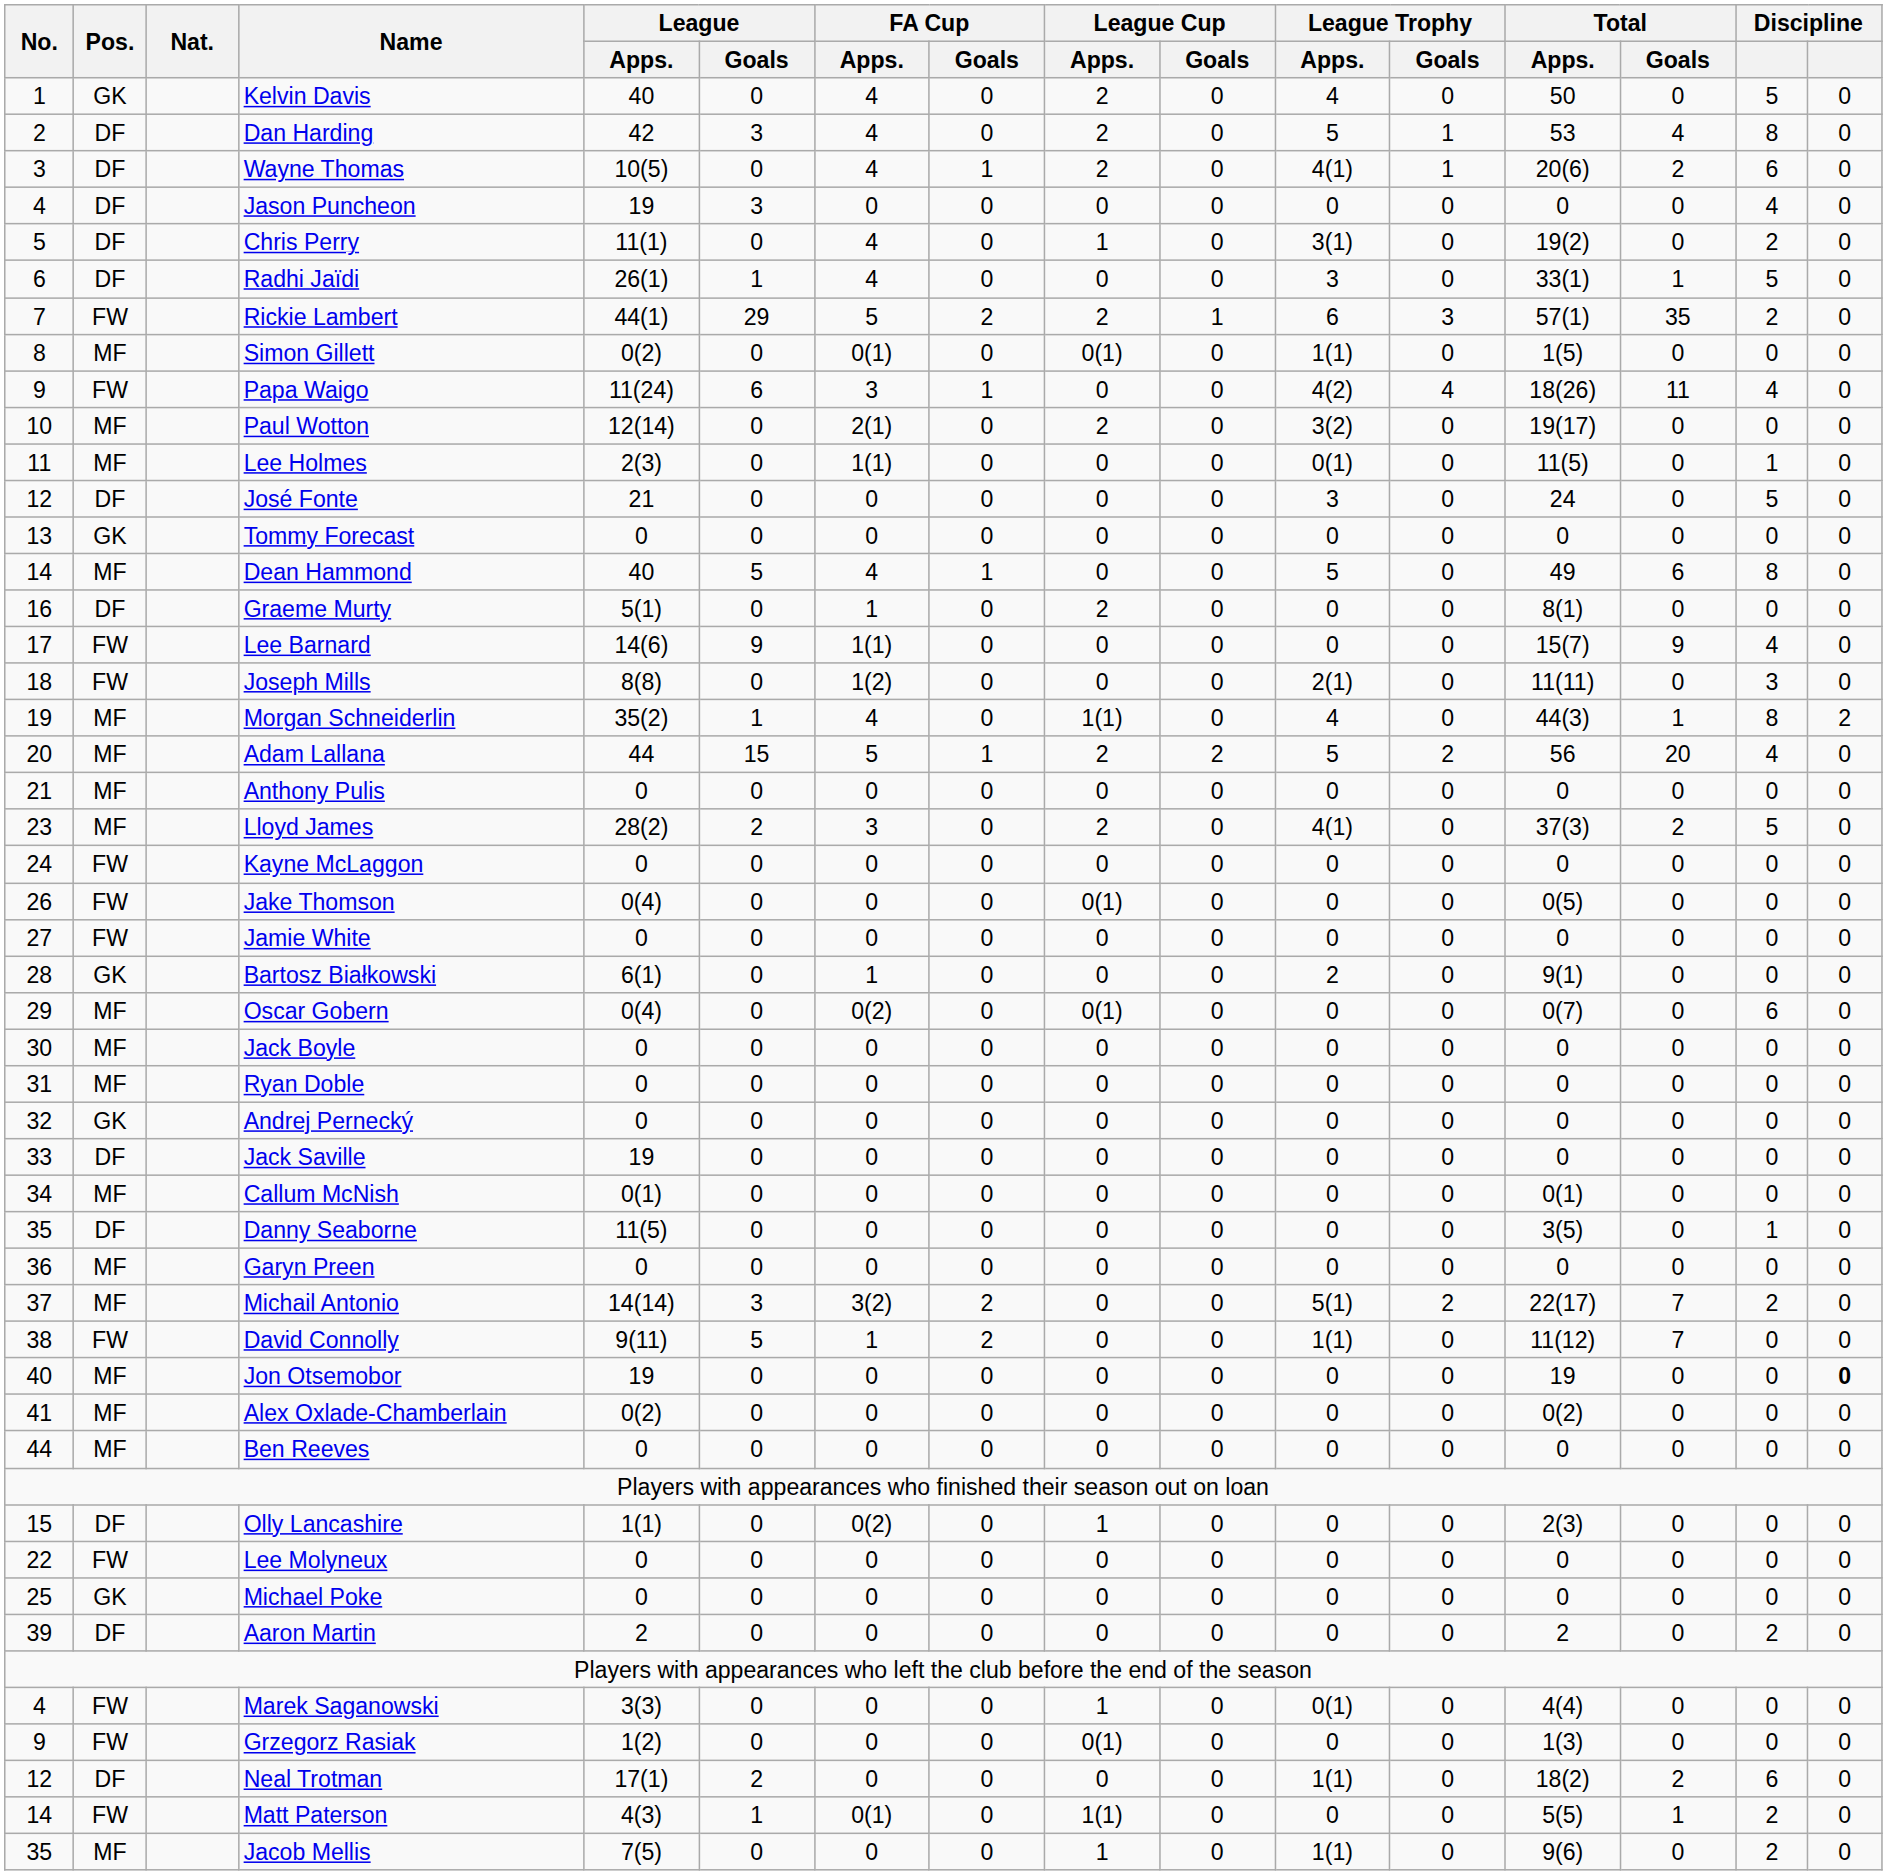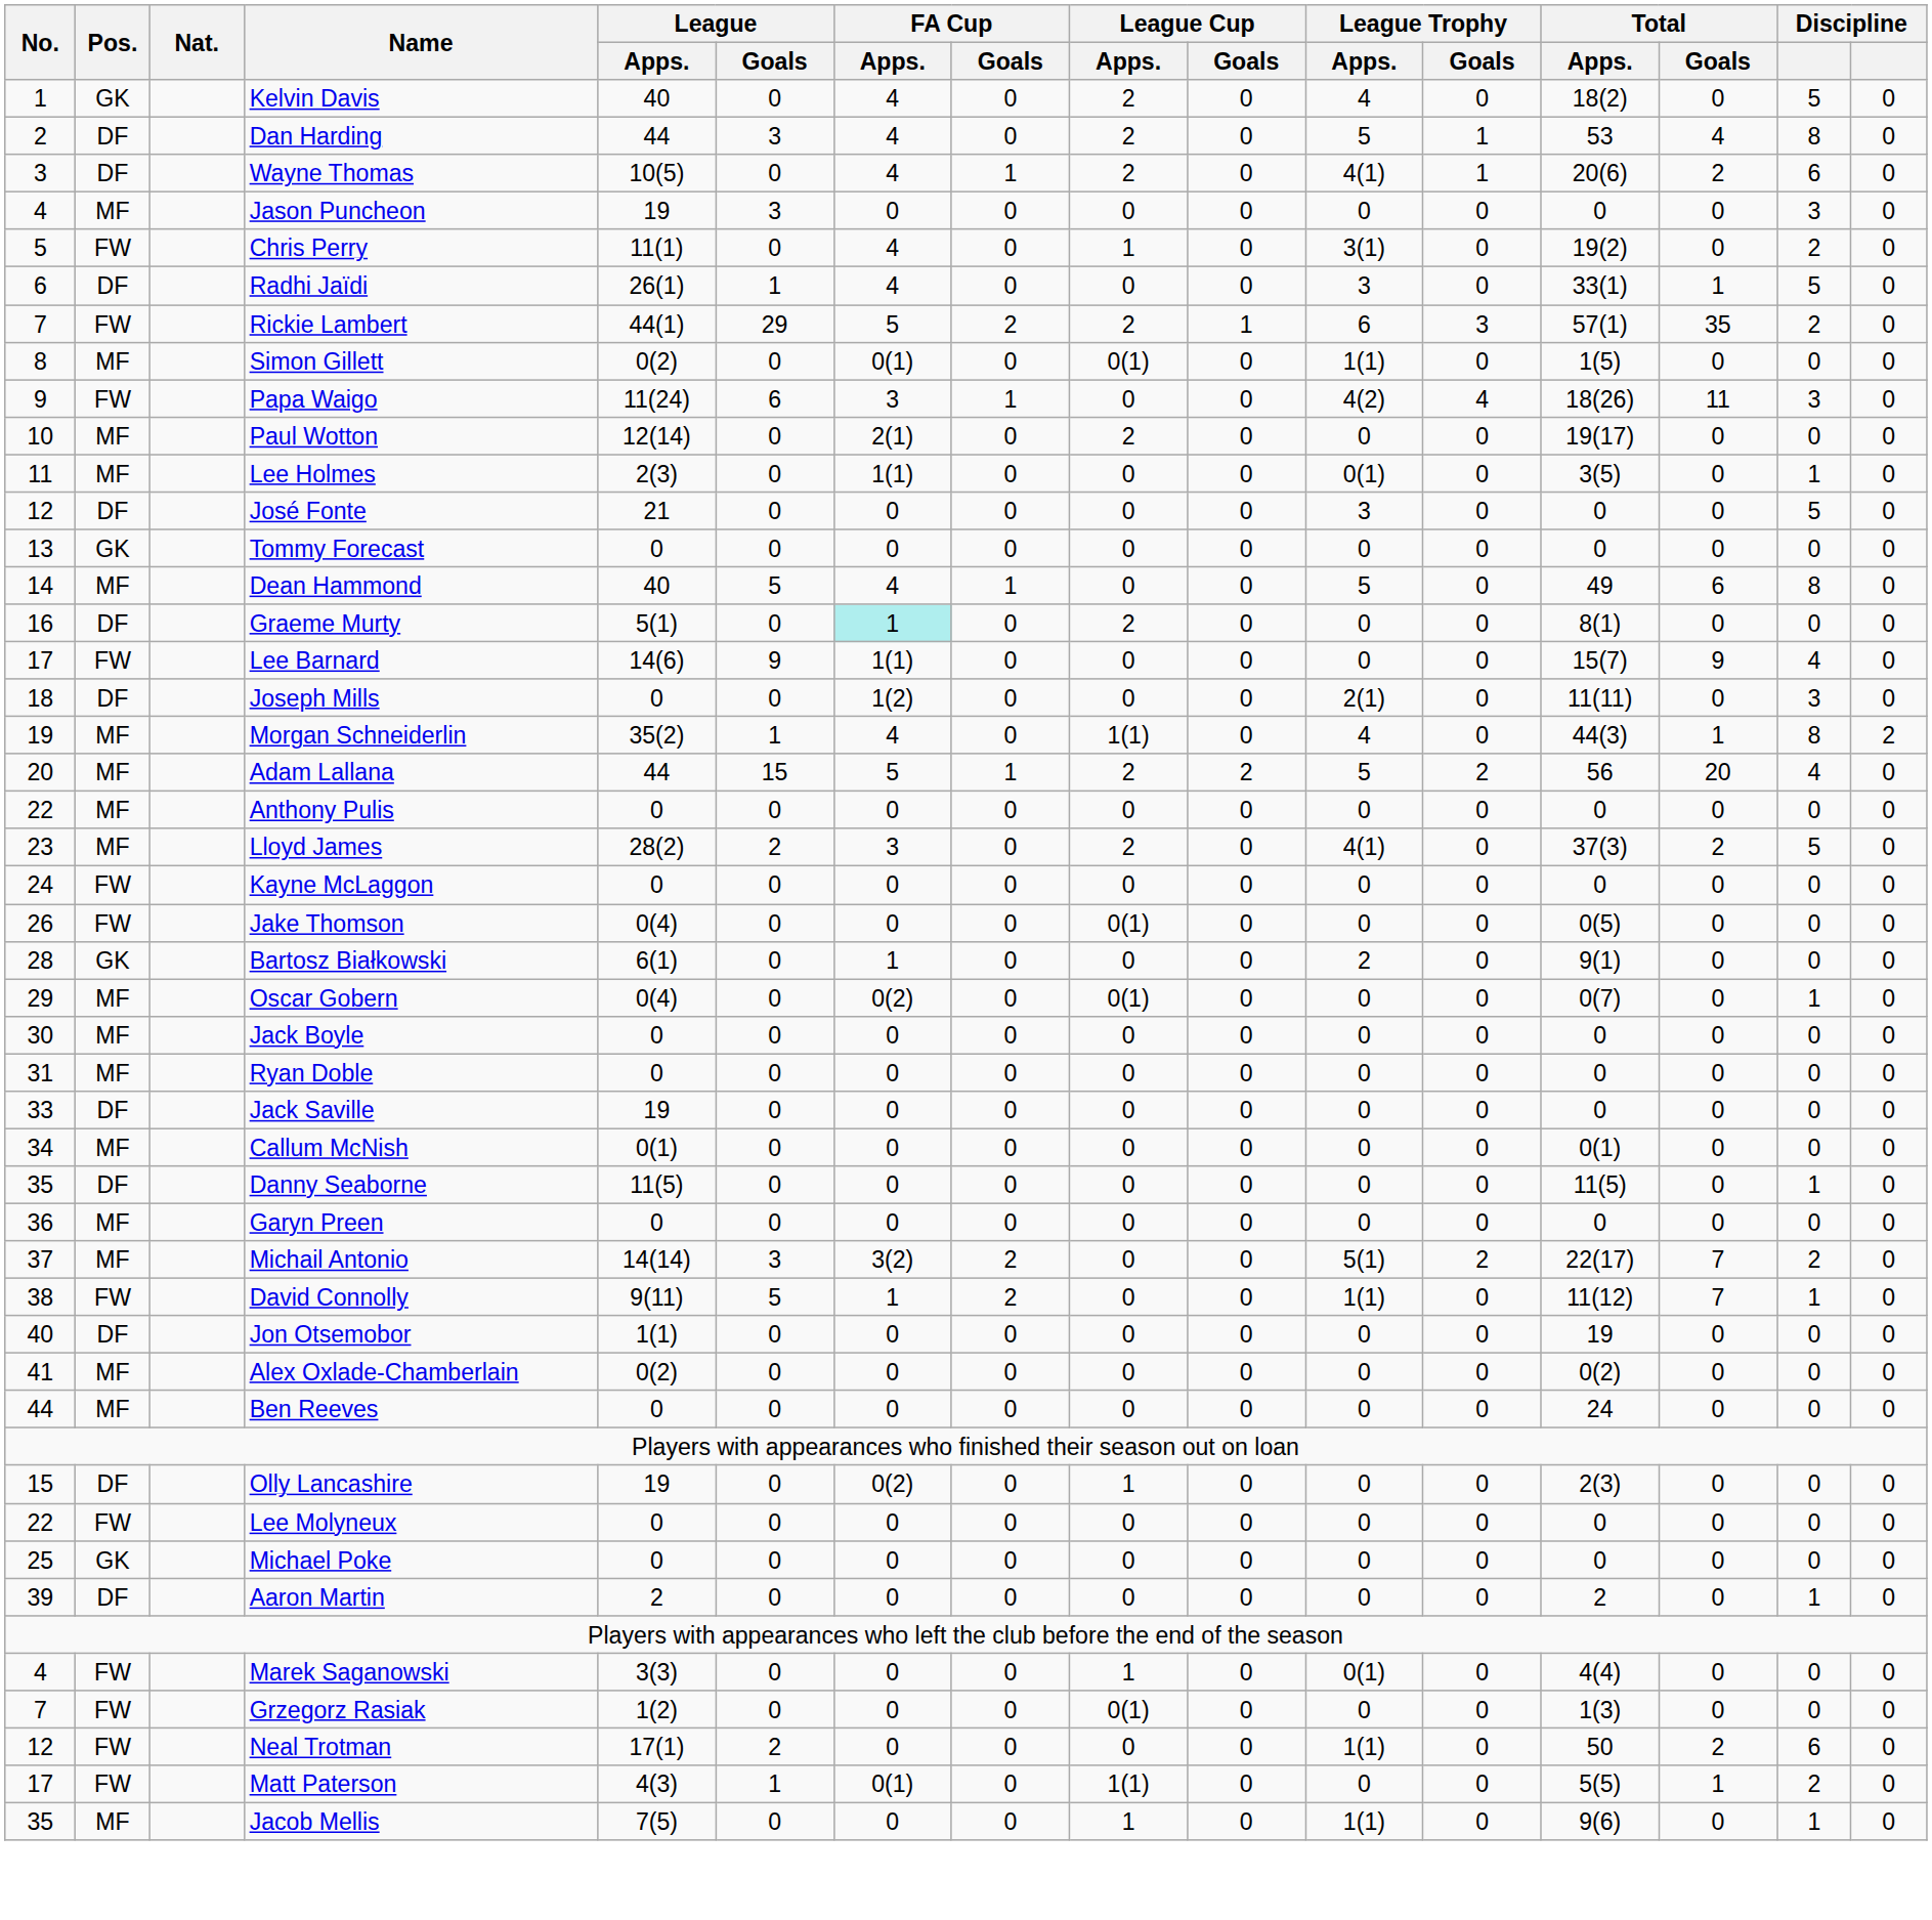Kelvin Davis | Total / Apps.: 50 -> 18(2)
Dan Harding | League / Apps.: 42 -> 44
Jason Puncheon | Pos.: DF -> MF
Jason Puncheon | column 15: 4 -> 3
Chris Perry | Pos.: DF -> FW
Papa Waigo | column 15: 4 -> 3
Paul Wotton | League Trophy / Apps.: 3(2) -> 0
Lee Holmes | Total / Apps.: 11(5) -> 3(5)
José Fonte | Total / Apps.: 24 -> 0
Graeme Murty | FA Cup / Apps.: no background -> paleturquoise background
Joseph Mills | Pos.: FW -> DF
Joseph Mills | League / Apps.: 8(8) -> 0
Anthony Pulis | No.: 21 -> 22
- row: 27 | FW | Jamie White | 0 | 0 | 0 | 0 | 0 | 0 | 0 | 0 | 0 | 0 | 0 | 0
Oscar Gobern | column 15: 6 -> 1
- row: 32 | GK | Andrej Pernecký | 0 | 0 | 0 | 0 | 0 | 0 | 0 | 0 | 0 | 0 | 0 | 0
Danny Seaborne | Total / Apps.: 3(5) -> 11(5)
David Connolly | column 15: 0 -> 1
Jon Otsemobor | Pos.: MF -> DF
Jon Otsemobor | League / Apps.: 19 -> 1(1)
Jon Otsemobor | column 16: bold -> normal
Ben Reeves | Total / Apps.: 0 -> 24
Olly Lancashire | League / Apps.: 1(1) -> 19
Aaron Martin | column 15: 2 -> 1
Grzegorz Rasiak | No.: 9 -> 7
Neal Trotman | Pos.: DF -> FW
Neal Trotman | Total / Apps.: 18(2) -> 50
Matt Paterson | No.: 14 -> 17
Jacob Mellis | column 15: 2 -> 1
